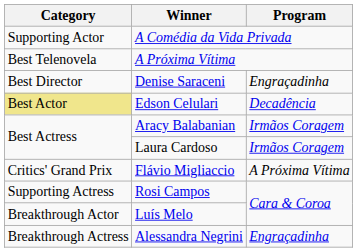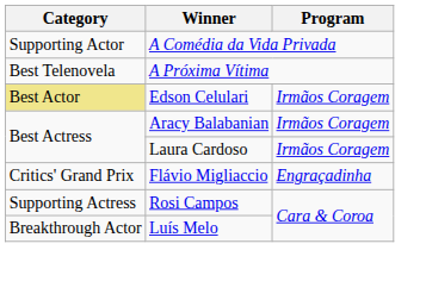- row: Best Director | Denise Saraceni | Engraçadinha
Edson Celulari | Program: Decadência -> Irmãos Coragem
Flávio Migliaccio | Program: A Próxima Vítima -> Engraçadinha
- row: Breakthrough Actress | Alessandra Negrini | Engraçadinha
